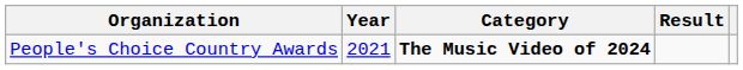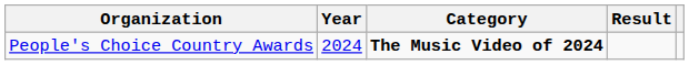People's Choice Country Awards | Year: 2021 -> 2024
